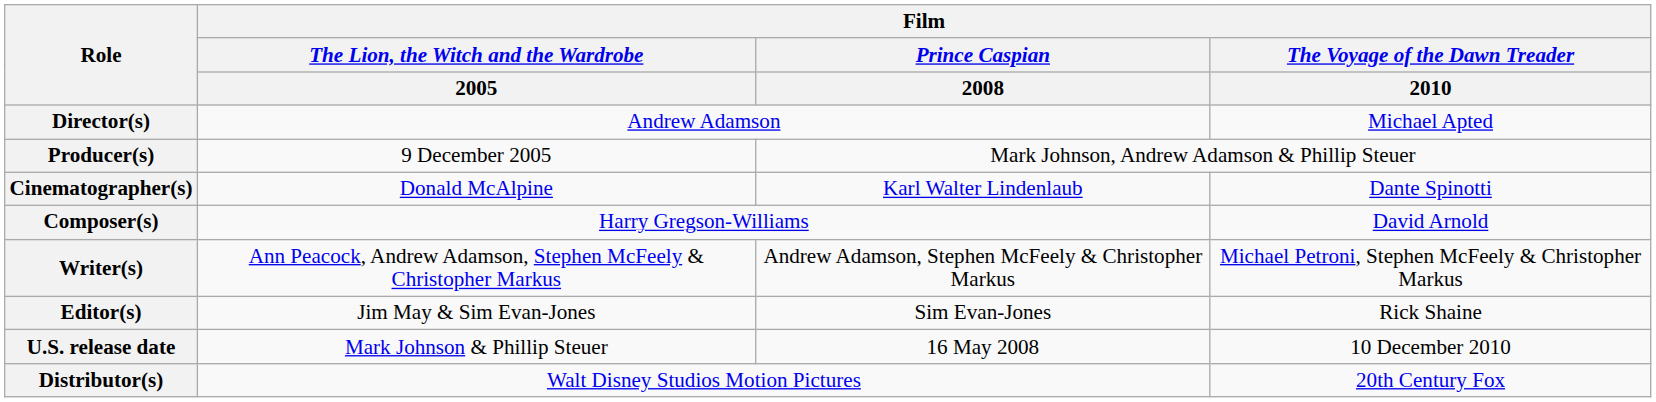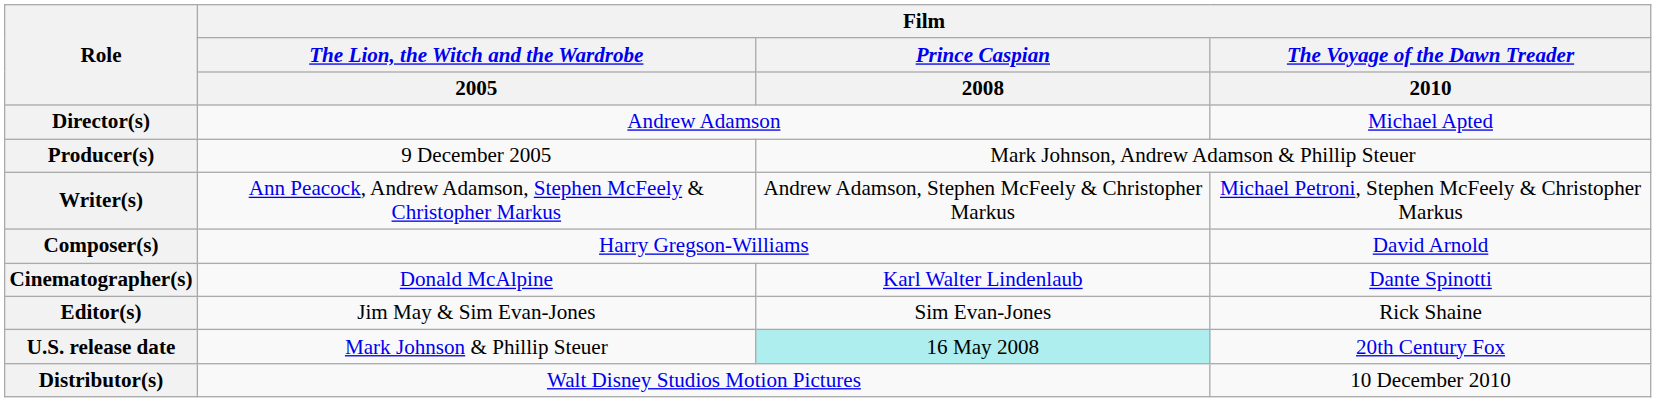rows swapped: Writer(s) <-> Cinematographer(s)
U.S. release date | Film / Prince Caspian / 2008: no background -> paleturquoise background
U.S. release date | Film / The Voyage of the Dawn Treader / 2010: 10 December 2010 -> 20th Century Fox
Distributor(s) | Film / The Voyage of the Dawn Treader / 2010: 20th Century Fox -> 10 December 2010
